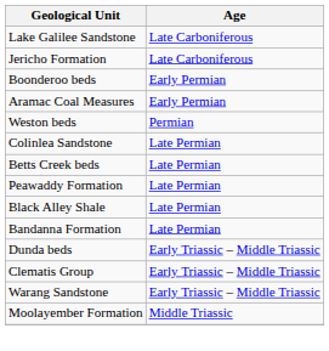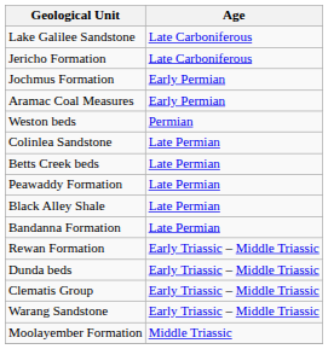+ row: Jochmus Formation | Early Permian
- row: Boonderoo beds | Early Permian
+ row: Rewan Formation | Early Triassic – Middle Triassic
